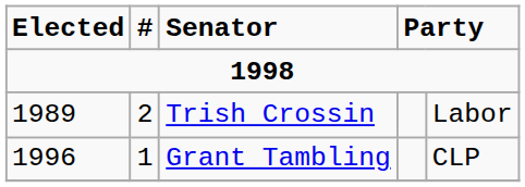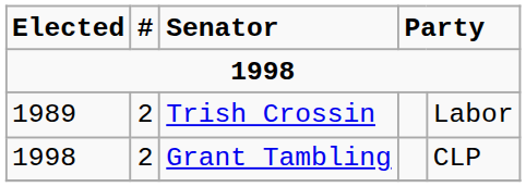Grant Tambling | Elected: 1996 -> 1998
Grant Tambling | #: 1 -> 2
